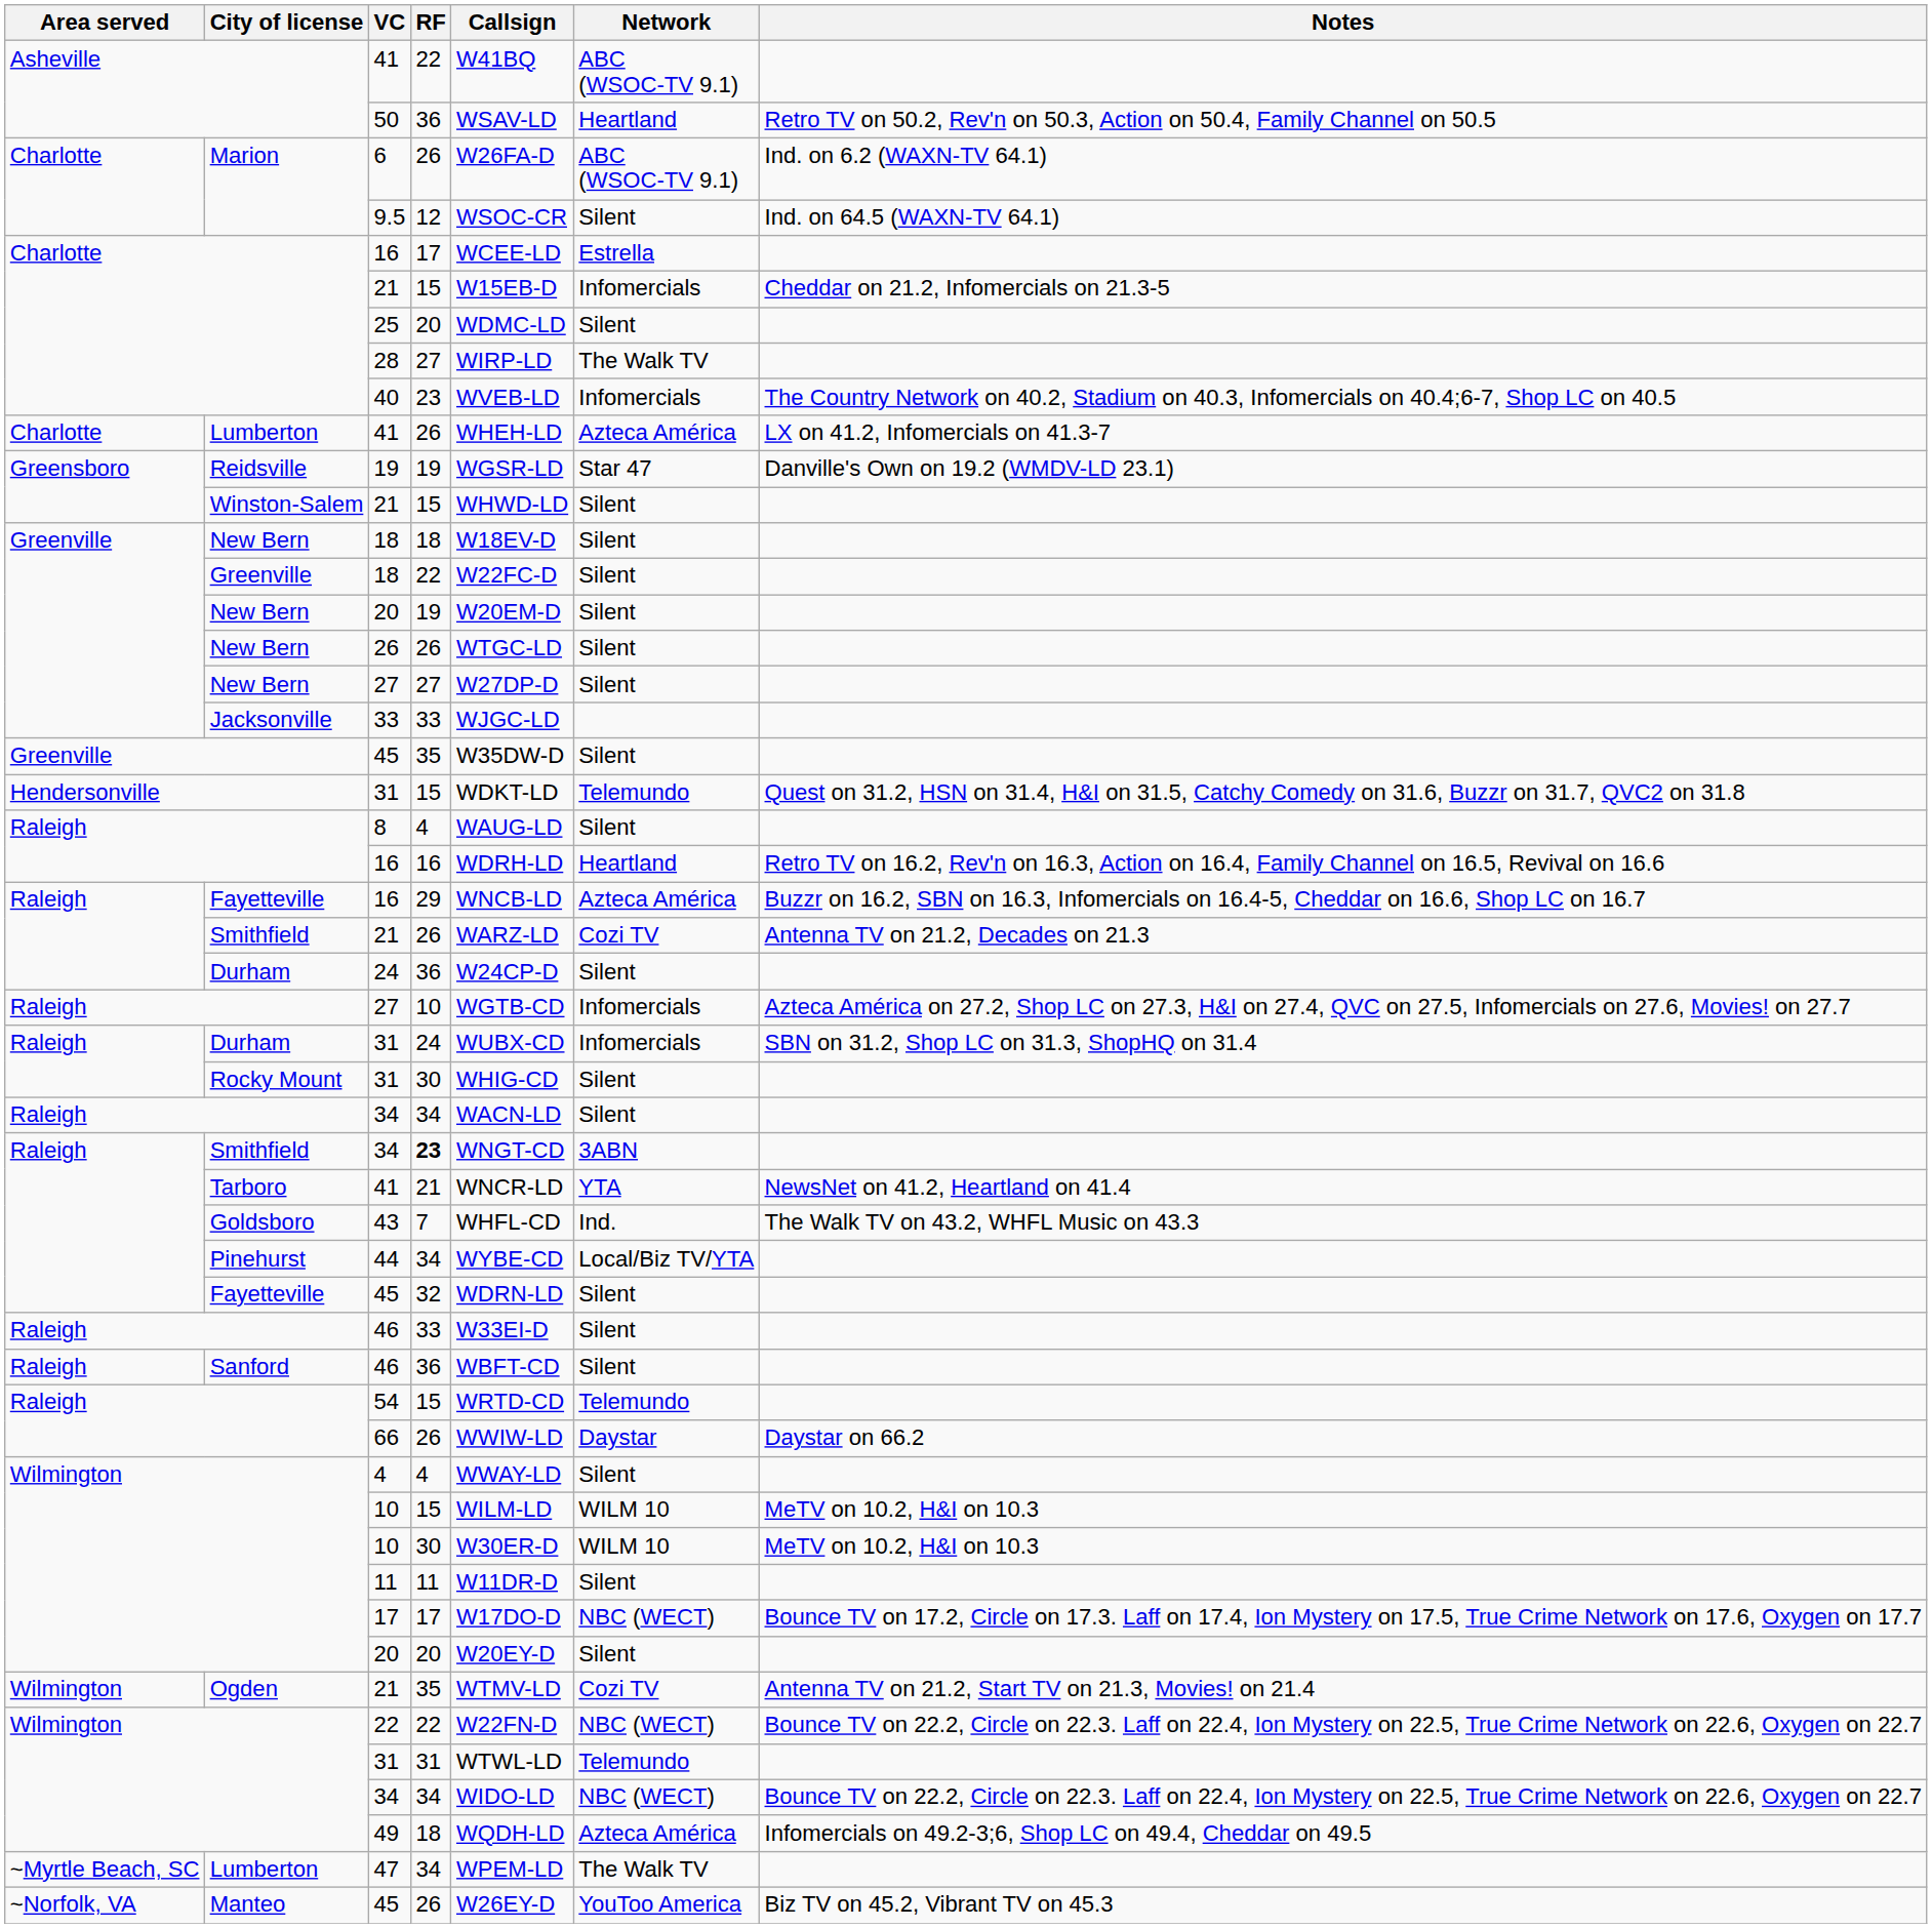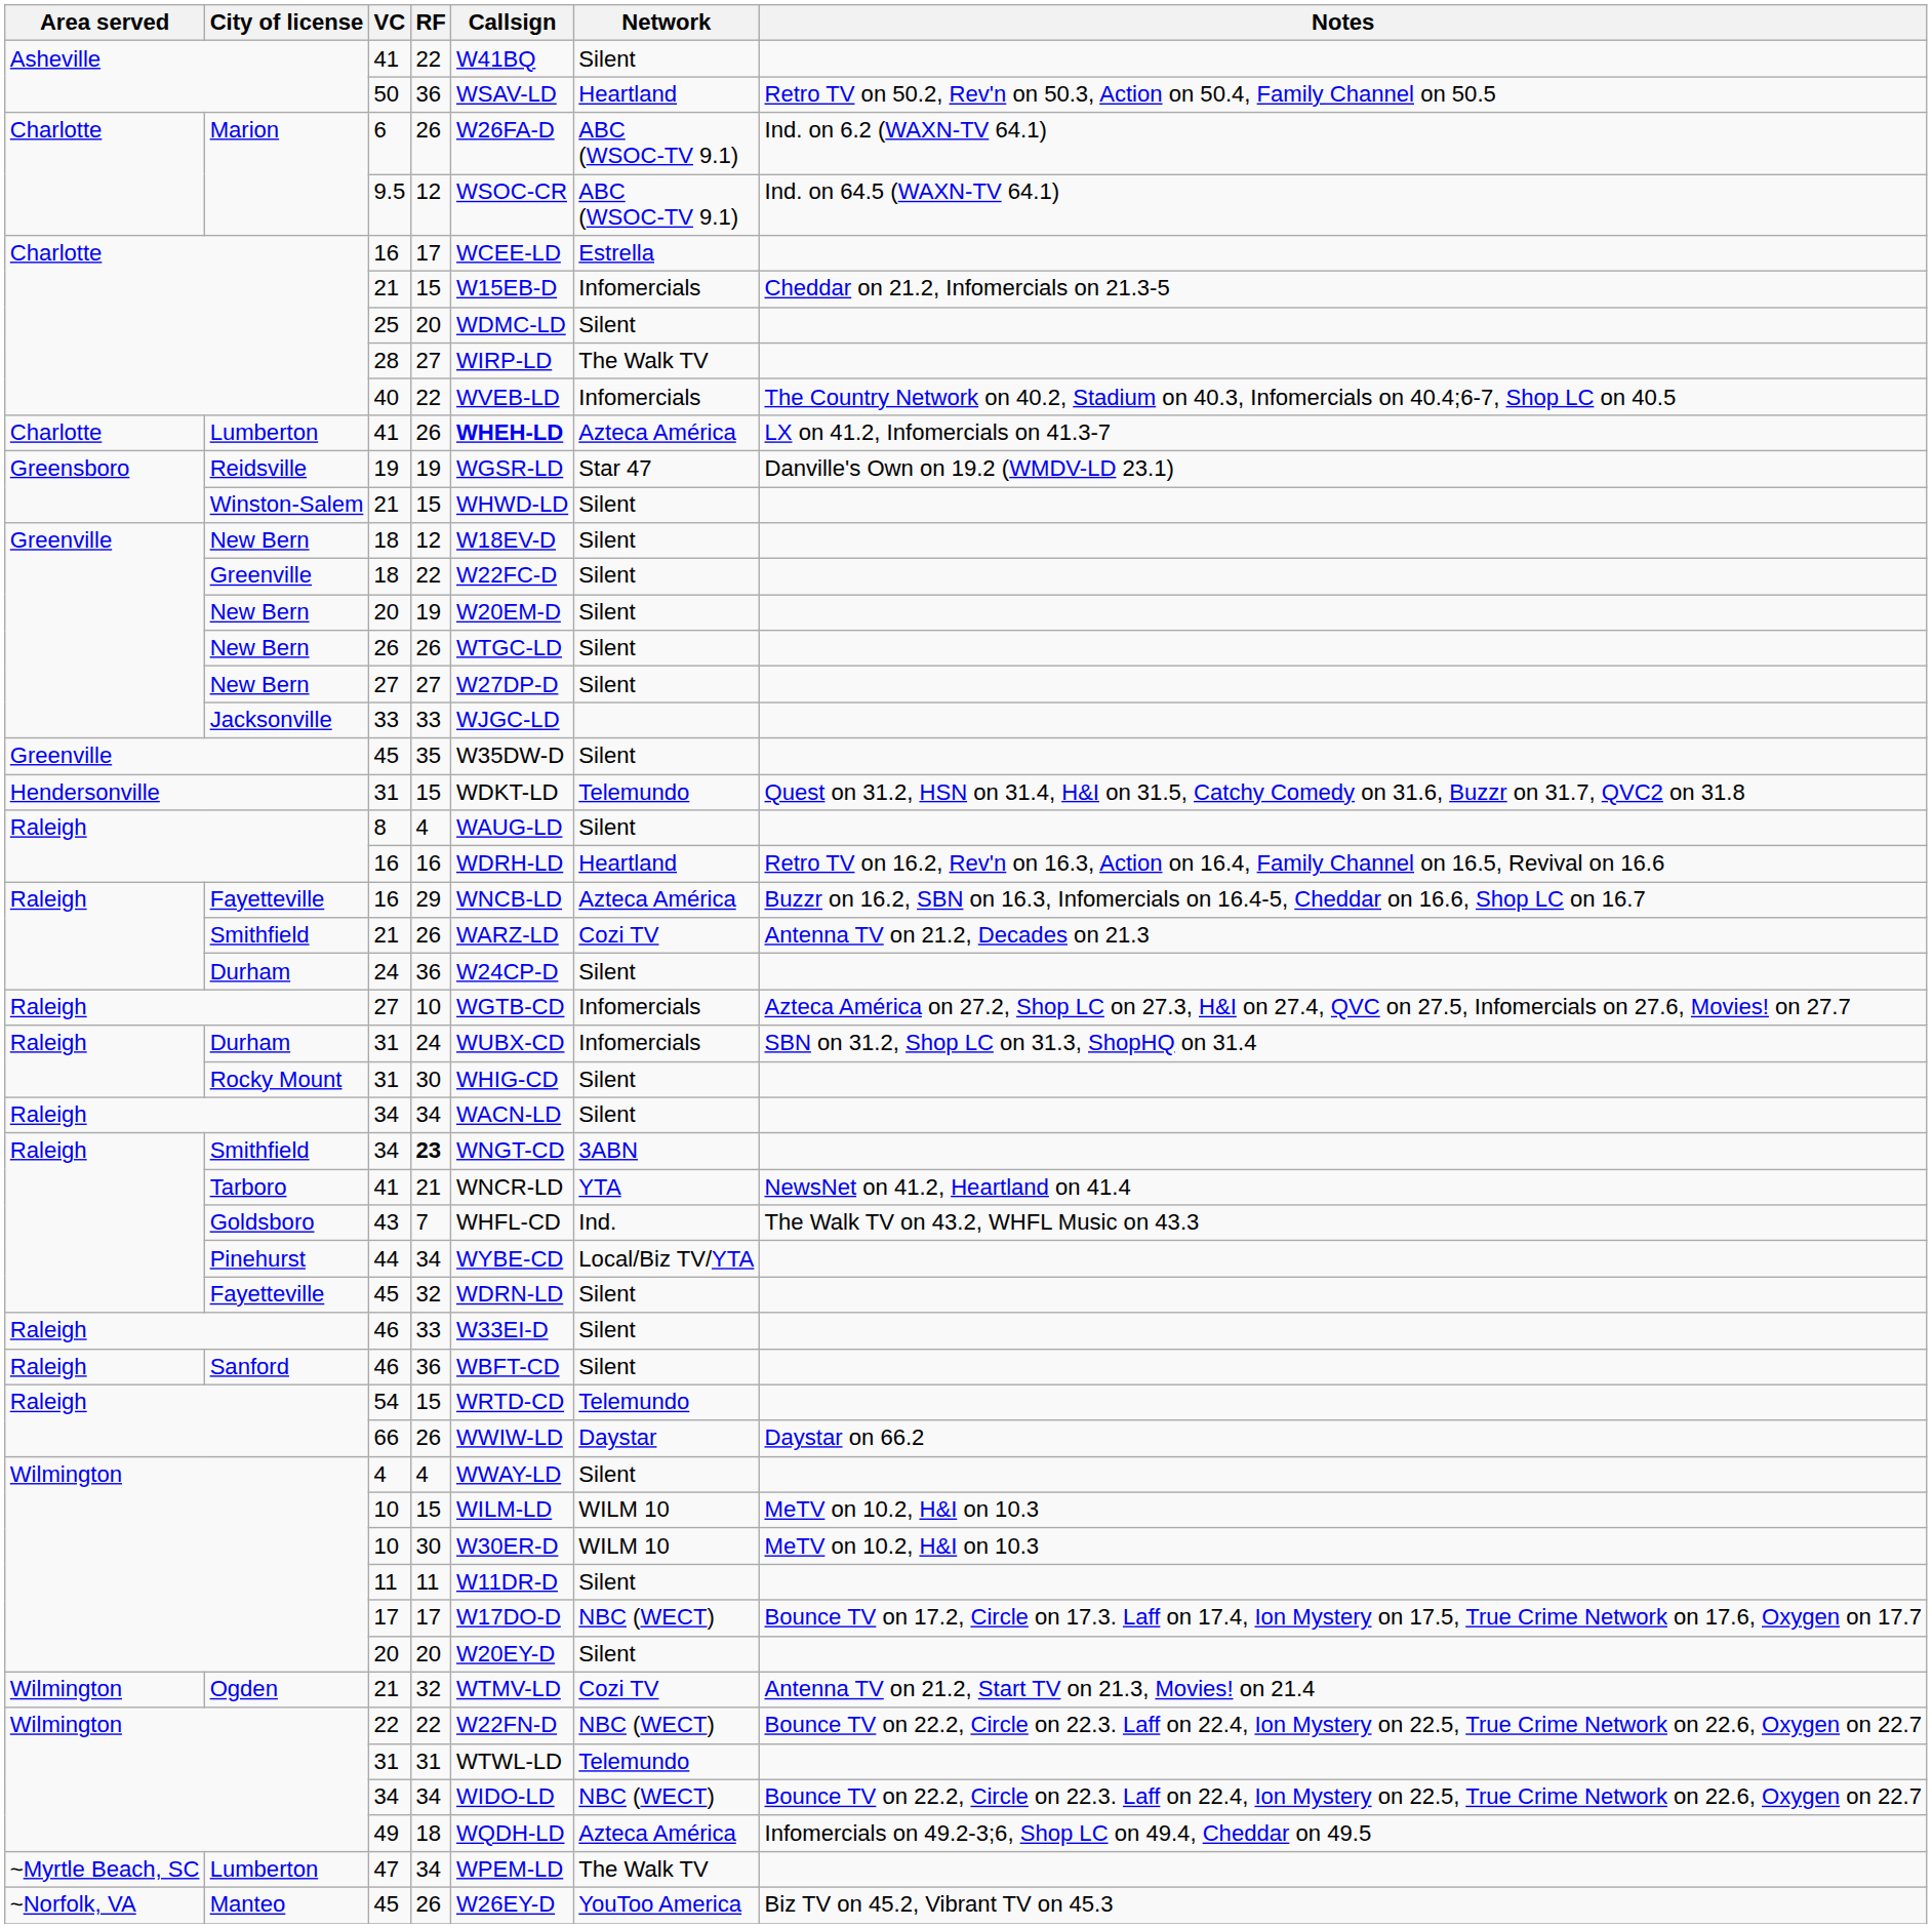Asheville / 41 | Network: ABC (WSOC-TV 9.1) -> Silent
9.5 | Network: Silent -> ABC (WSOC-TV 9.1)
40 | RF: 23 -> 22
Lumberton / 41 | Callsign: normal -> bold
New Bern / 18 | RF: 18 -> 12
Ogden / 21 | RF: 35 -> 32
